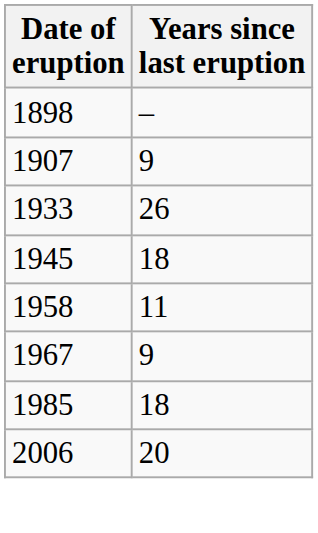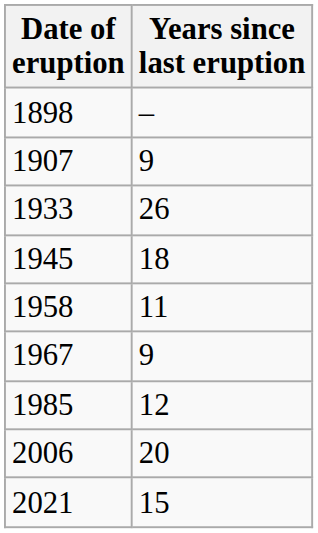1985 | Years since last eruption: 18 -> 12
+ row: 2021 | 15
